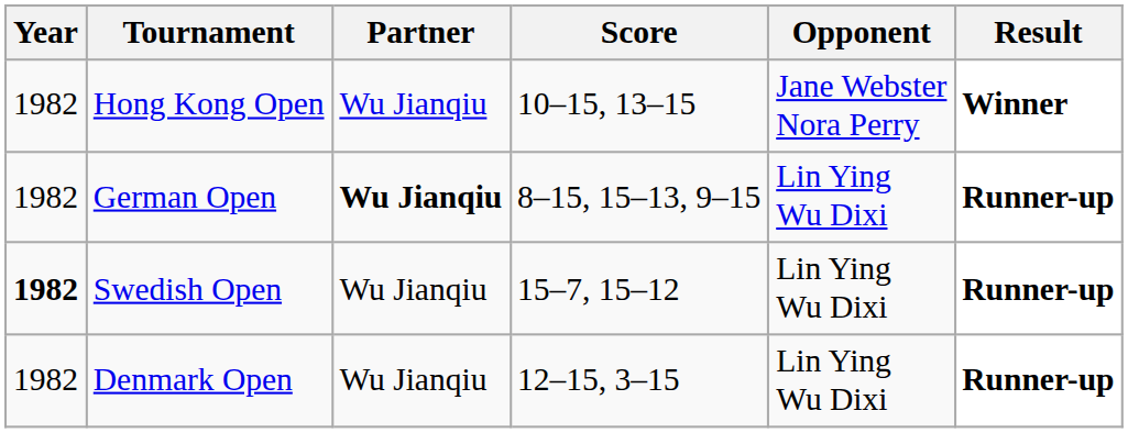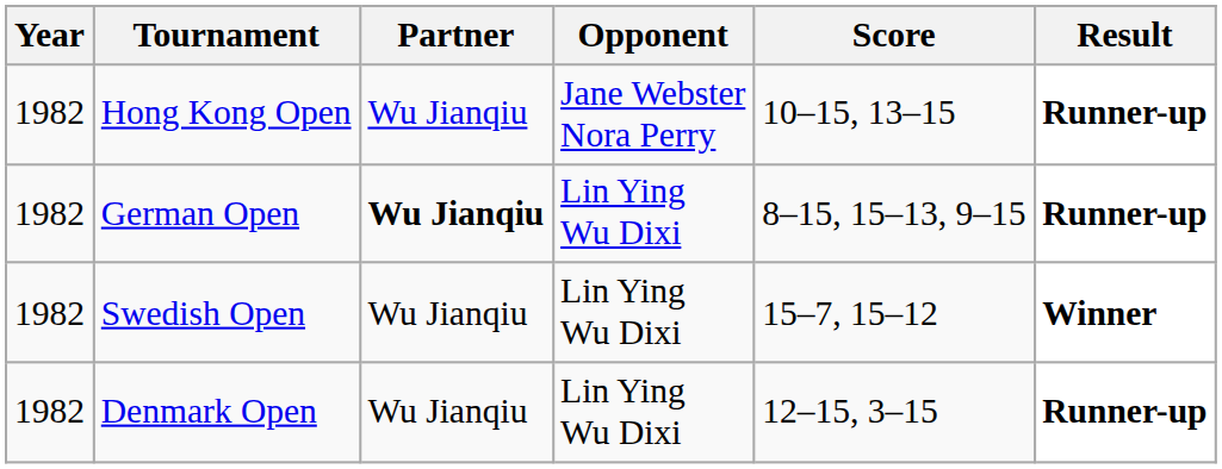columns swapped: Opponent <-> Score
Hong Kong Open | Result: Winner -> Runner-up
Swedish Open | Year: bold -> normal
Swedish Open | Result: Runner-up -> Winner
